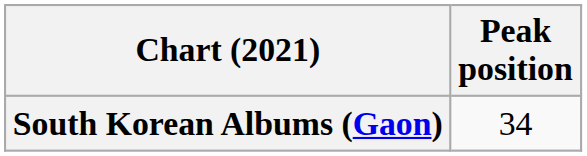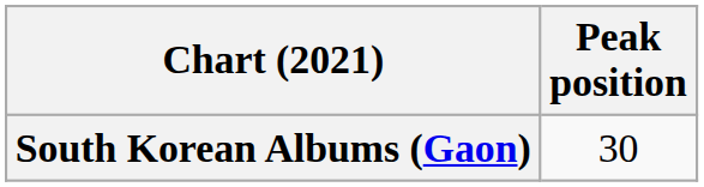South Korean Albums (Gaon) | Peak position: 34 -> 30
